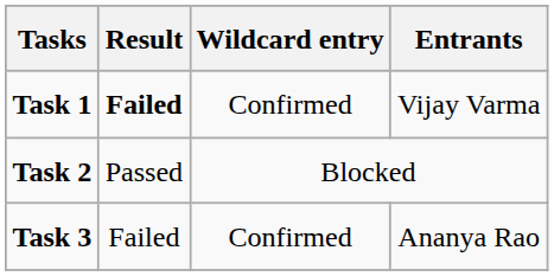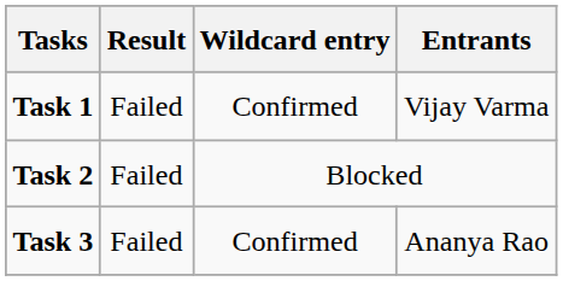Task 1 | Result: bold -> normal
Task 2 | Result: Passed -> Failed
